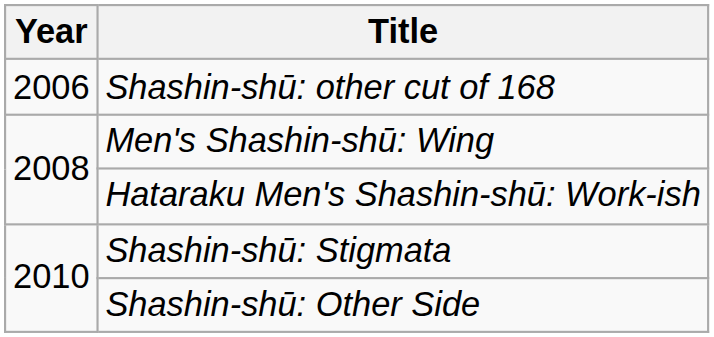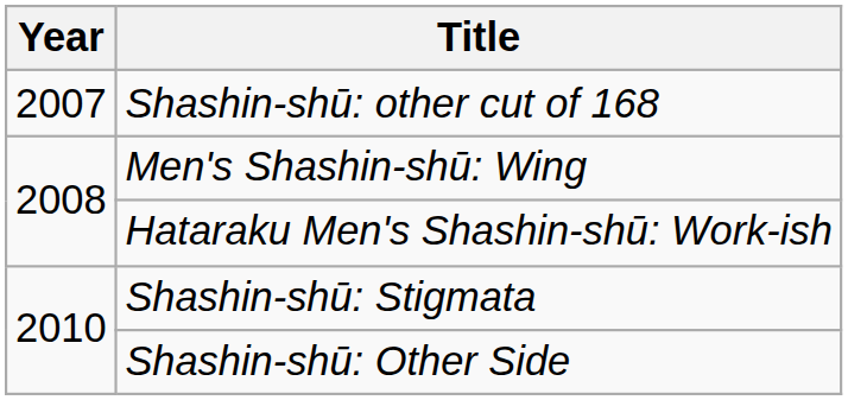Shashin-shū: other cut of 168 | Year: 2006 -> 2007
